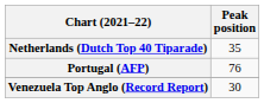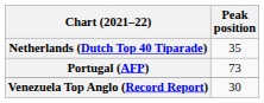Portugal (AFP) | Peak position: 76 -> 73
